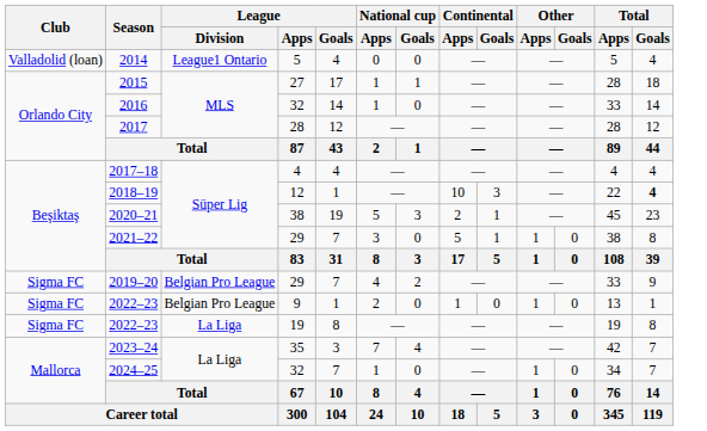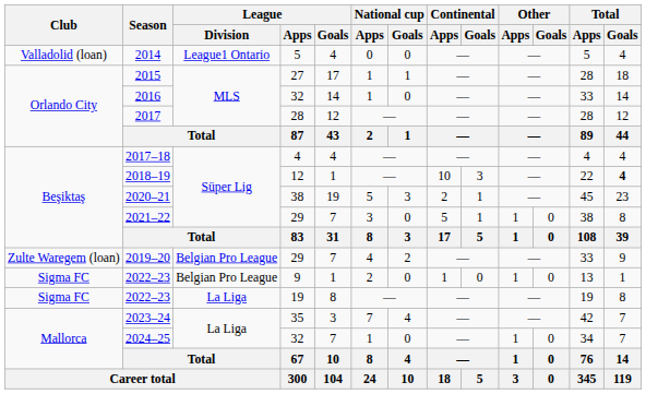2019–20 | Club: Sigma FC -> Zulte Waregem (loan)
